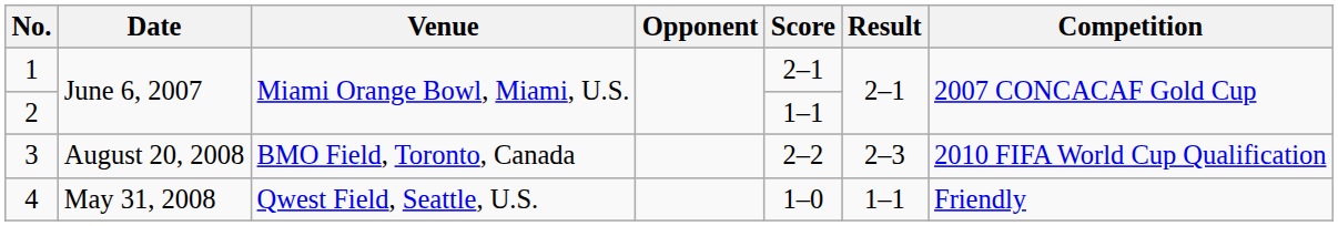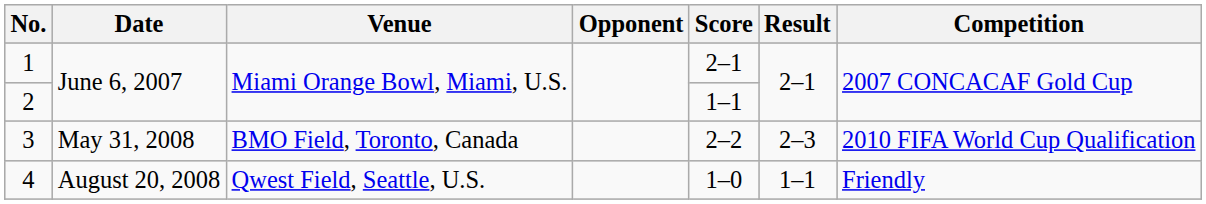3 | Date: August 20, 2008 -> May 31, 2008
4 | Date: May 31, 2008 -> August 20, 2008
